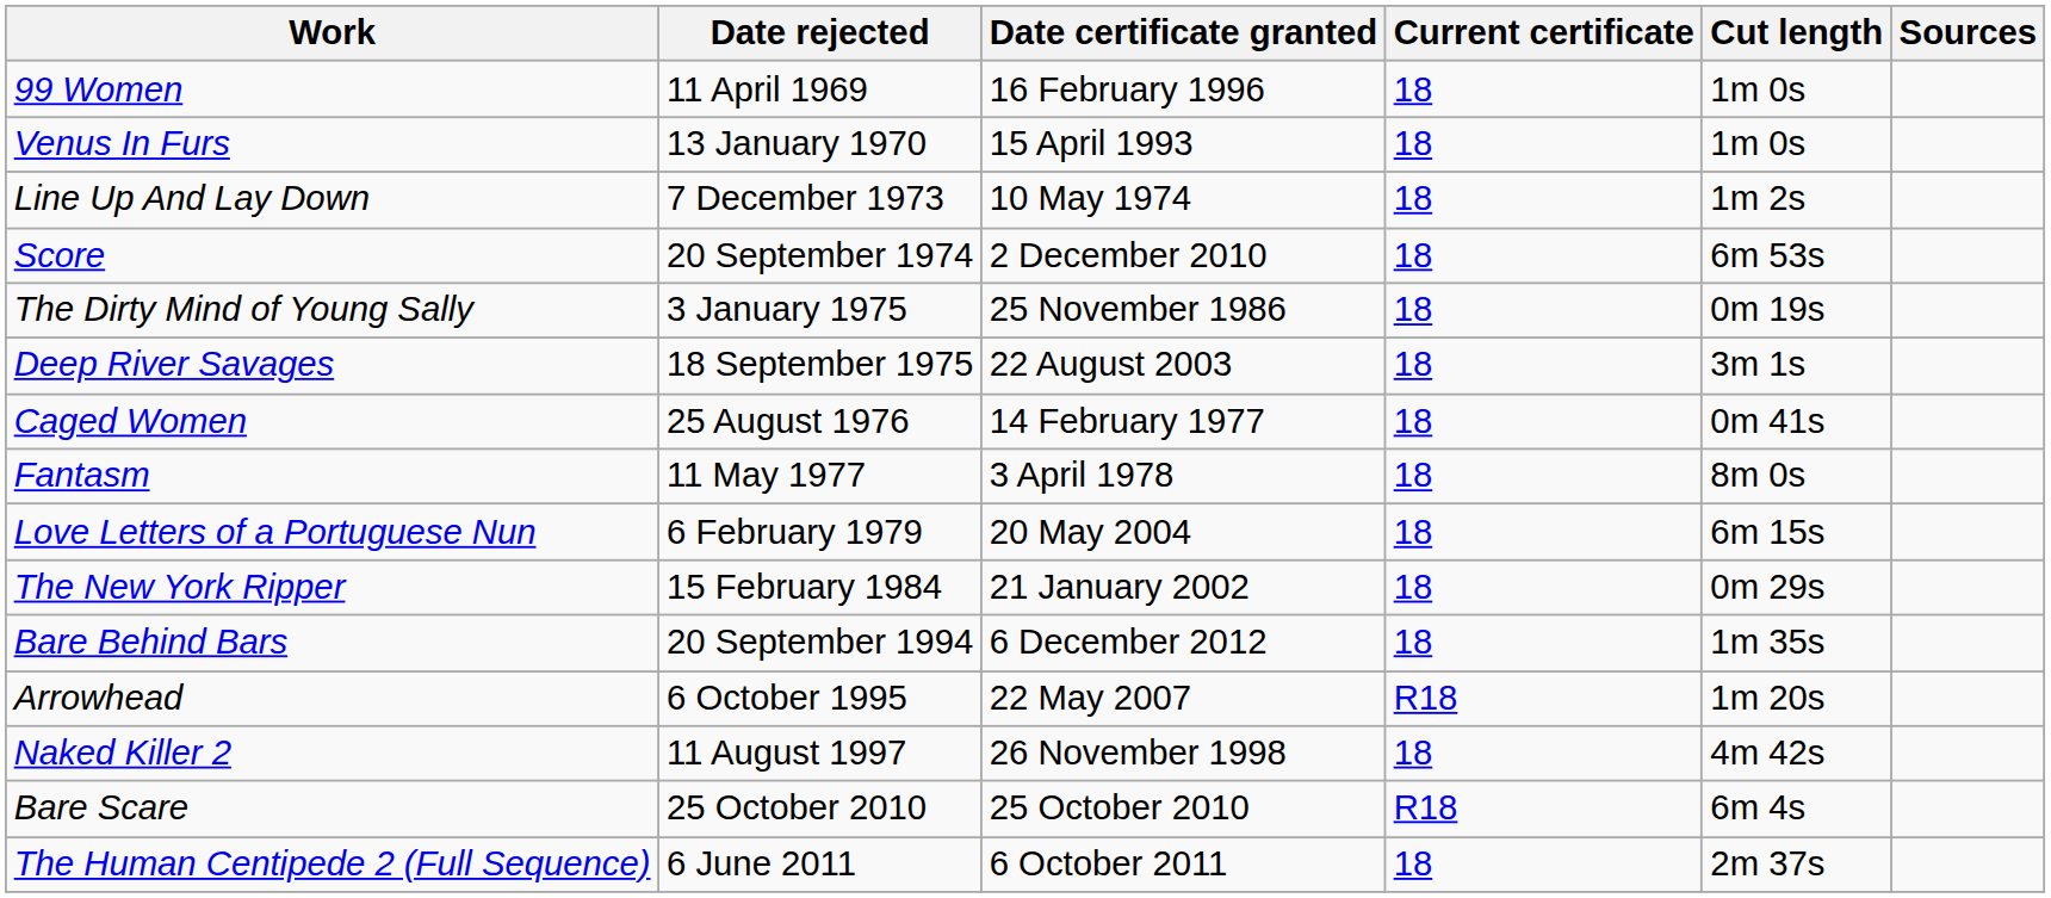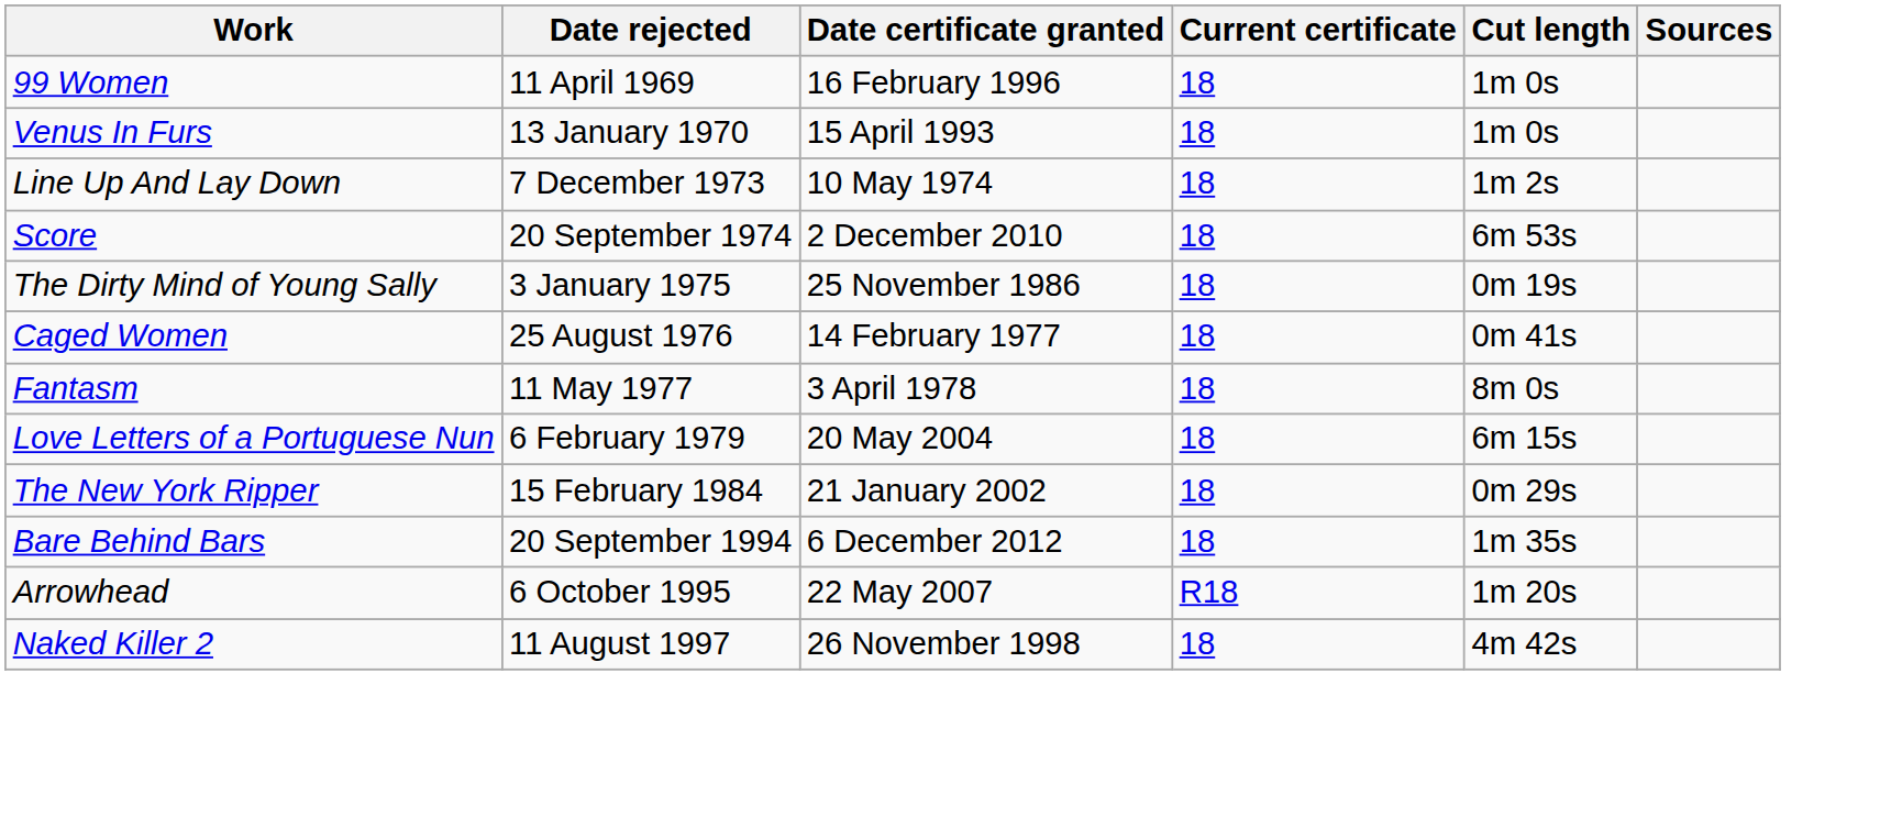- row: Deep River Savages | 18 September 1975 | 22 August 2003 | 18 | 3m 1s
- row: Bare Scare | 25 October 2010 | 25 October 2010 | R18 | 6m 4s
- row: The Human Centipede 2 (Full Sequence) | 6 June 2011 | 6 October 2011 | 18 | 2m 37s
